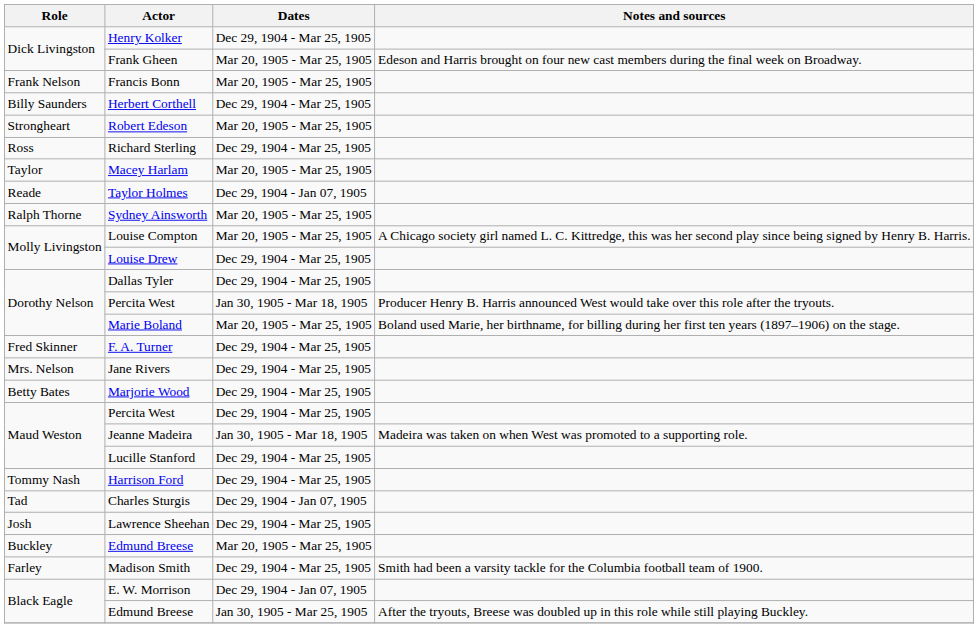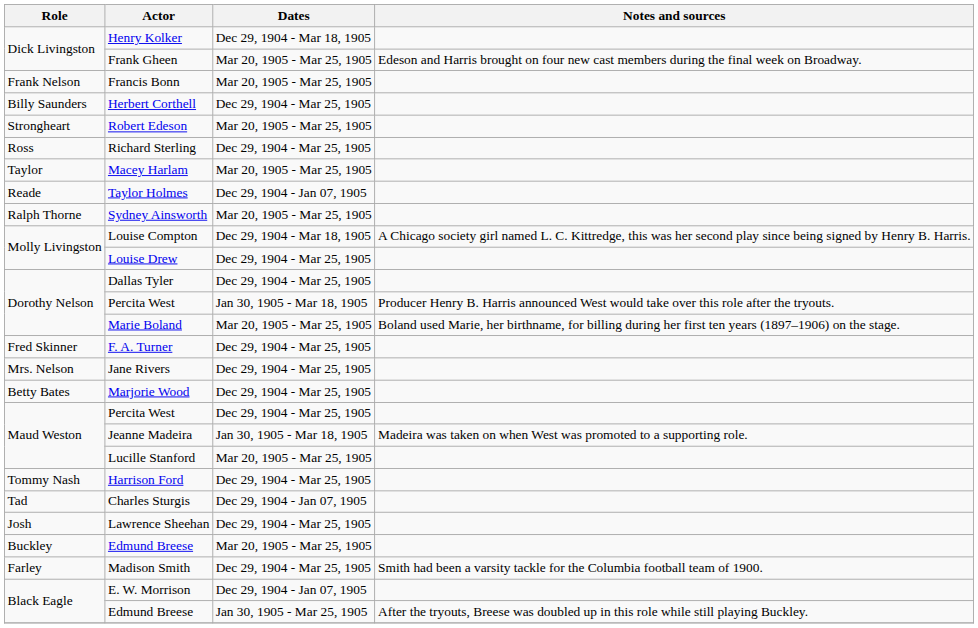Henry Kolker | Dates: Dec 29, 1904 - Mar 25, 1905 -> Dec 29, 1904 - Mar 18, 1905
Louise Compton | Dates: Mar 20, 1905 - Mar 25, 1905 -> Dec 29, 1904 - Mar 18, 1905
Lucille Stanford | Dates: Dec 29, 1904 - Mar 25, 1905 -> Mar 20, 1905 - Mar 25, 1905
